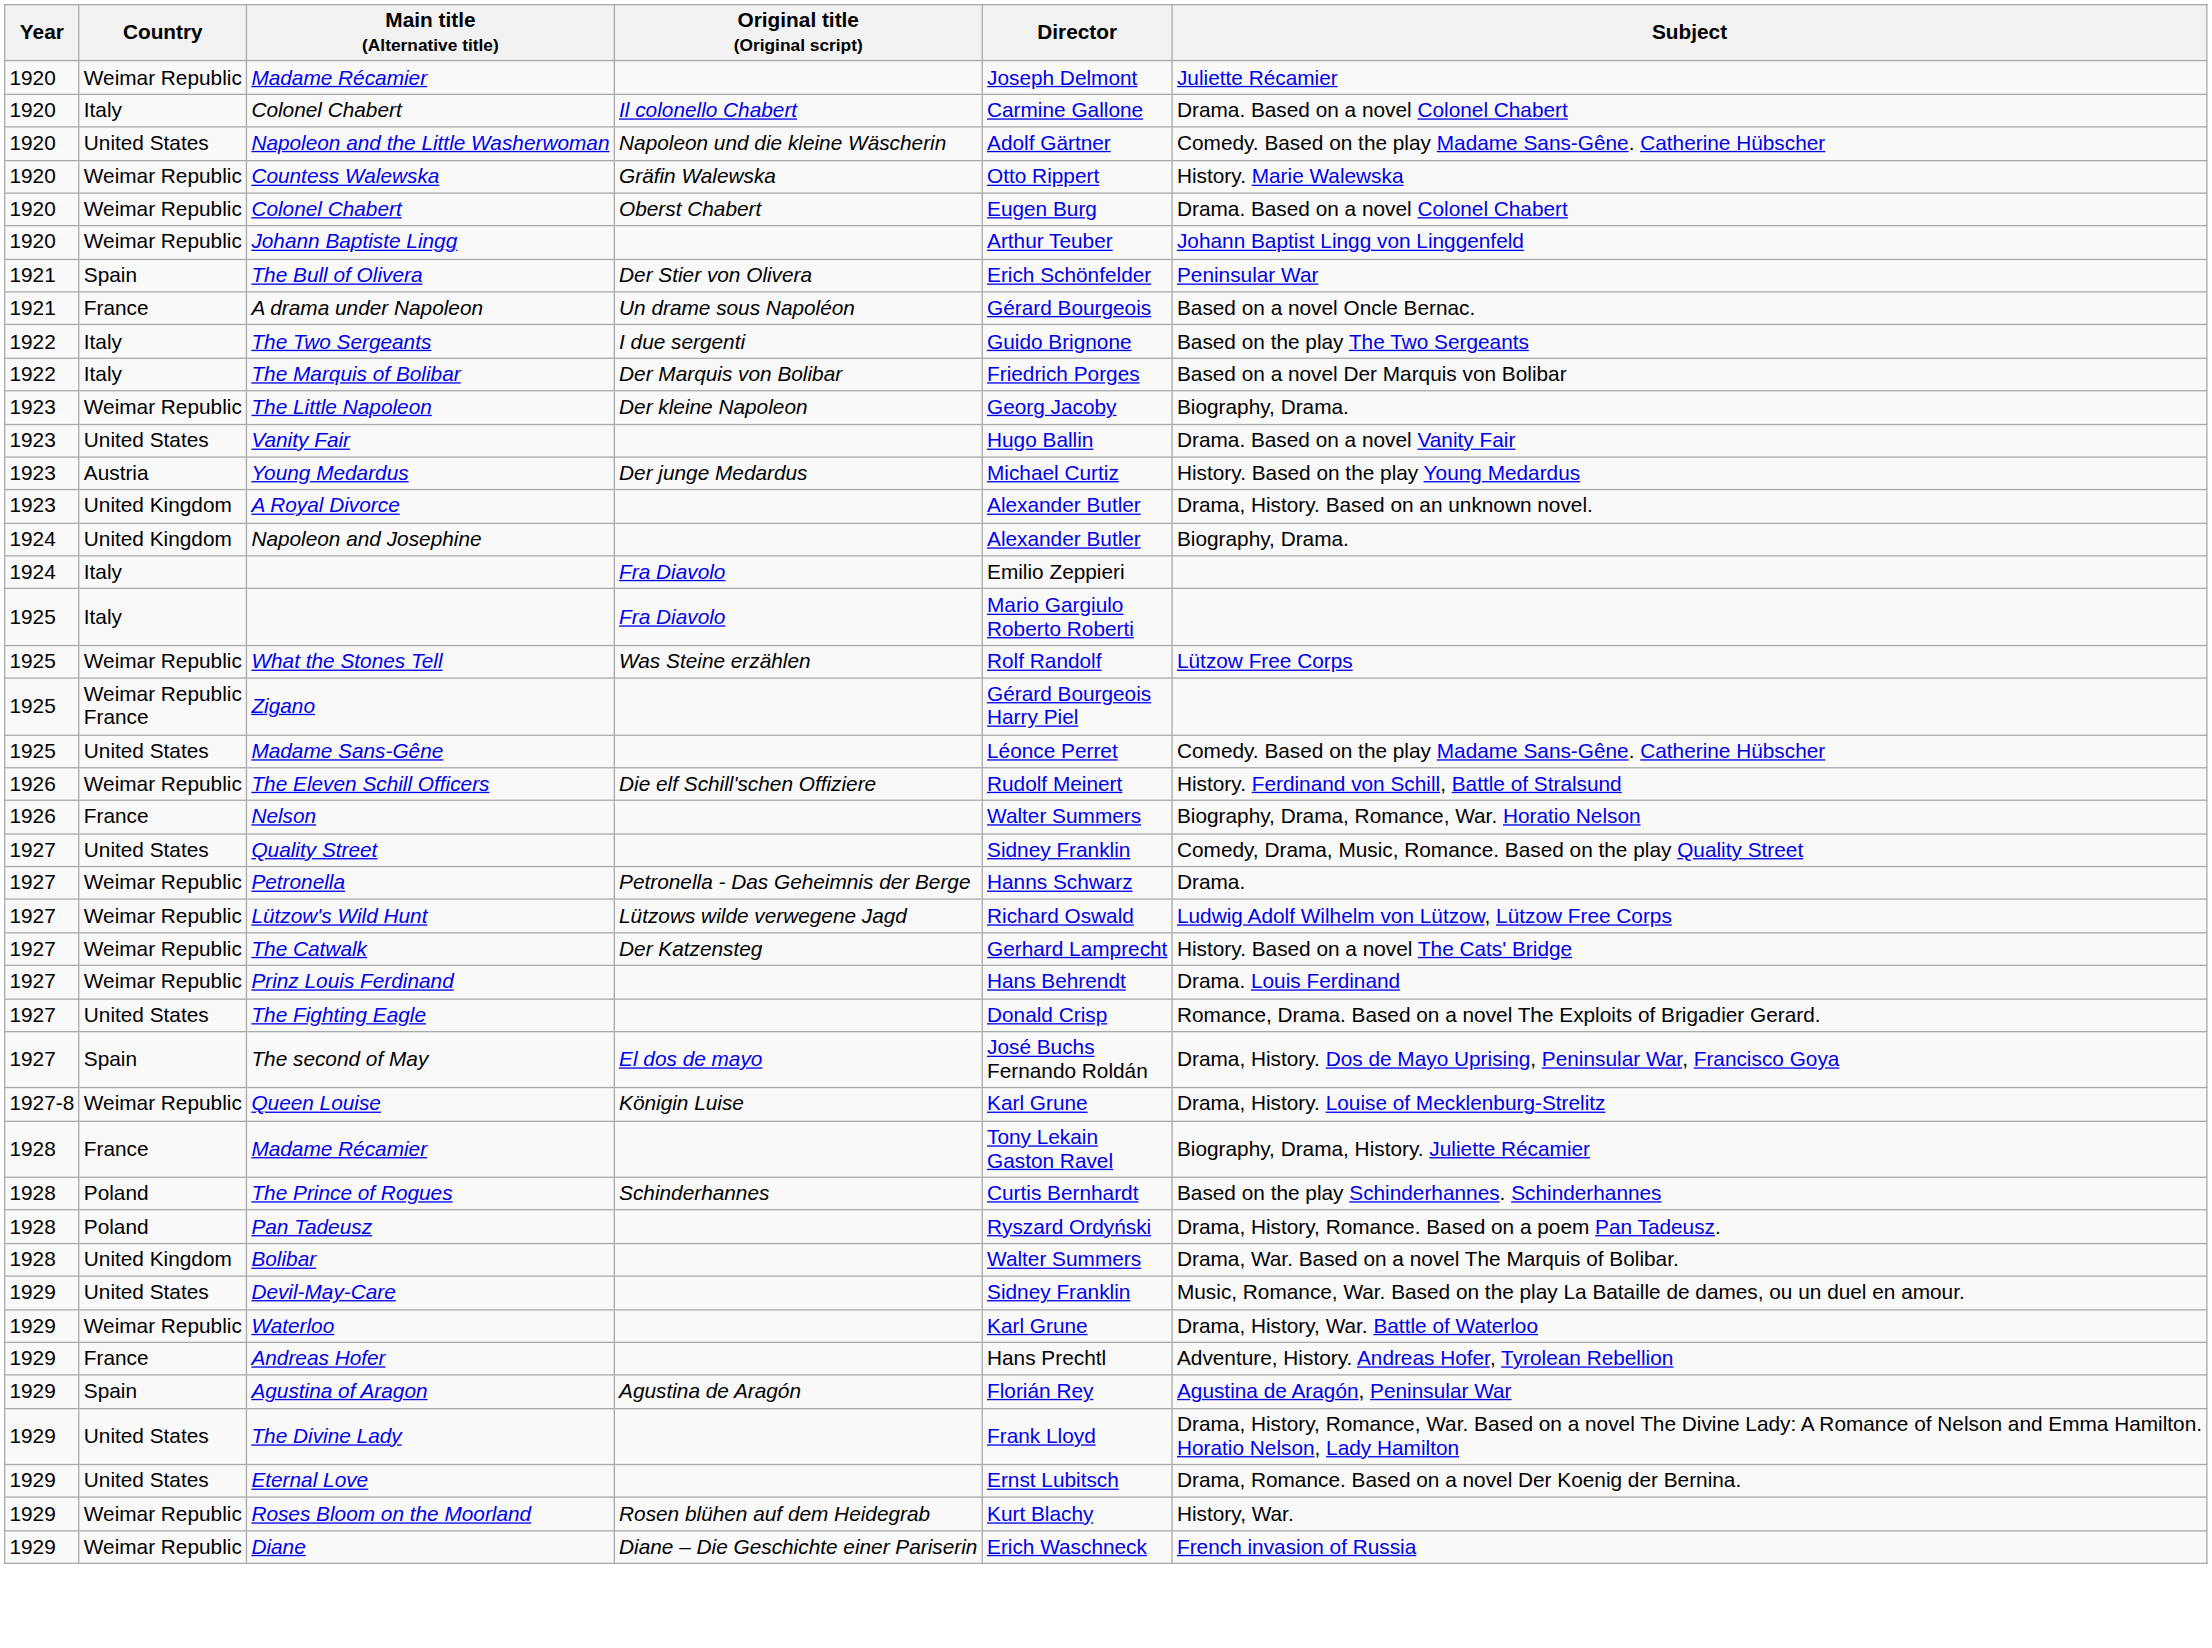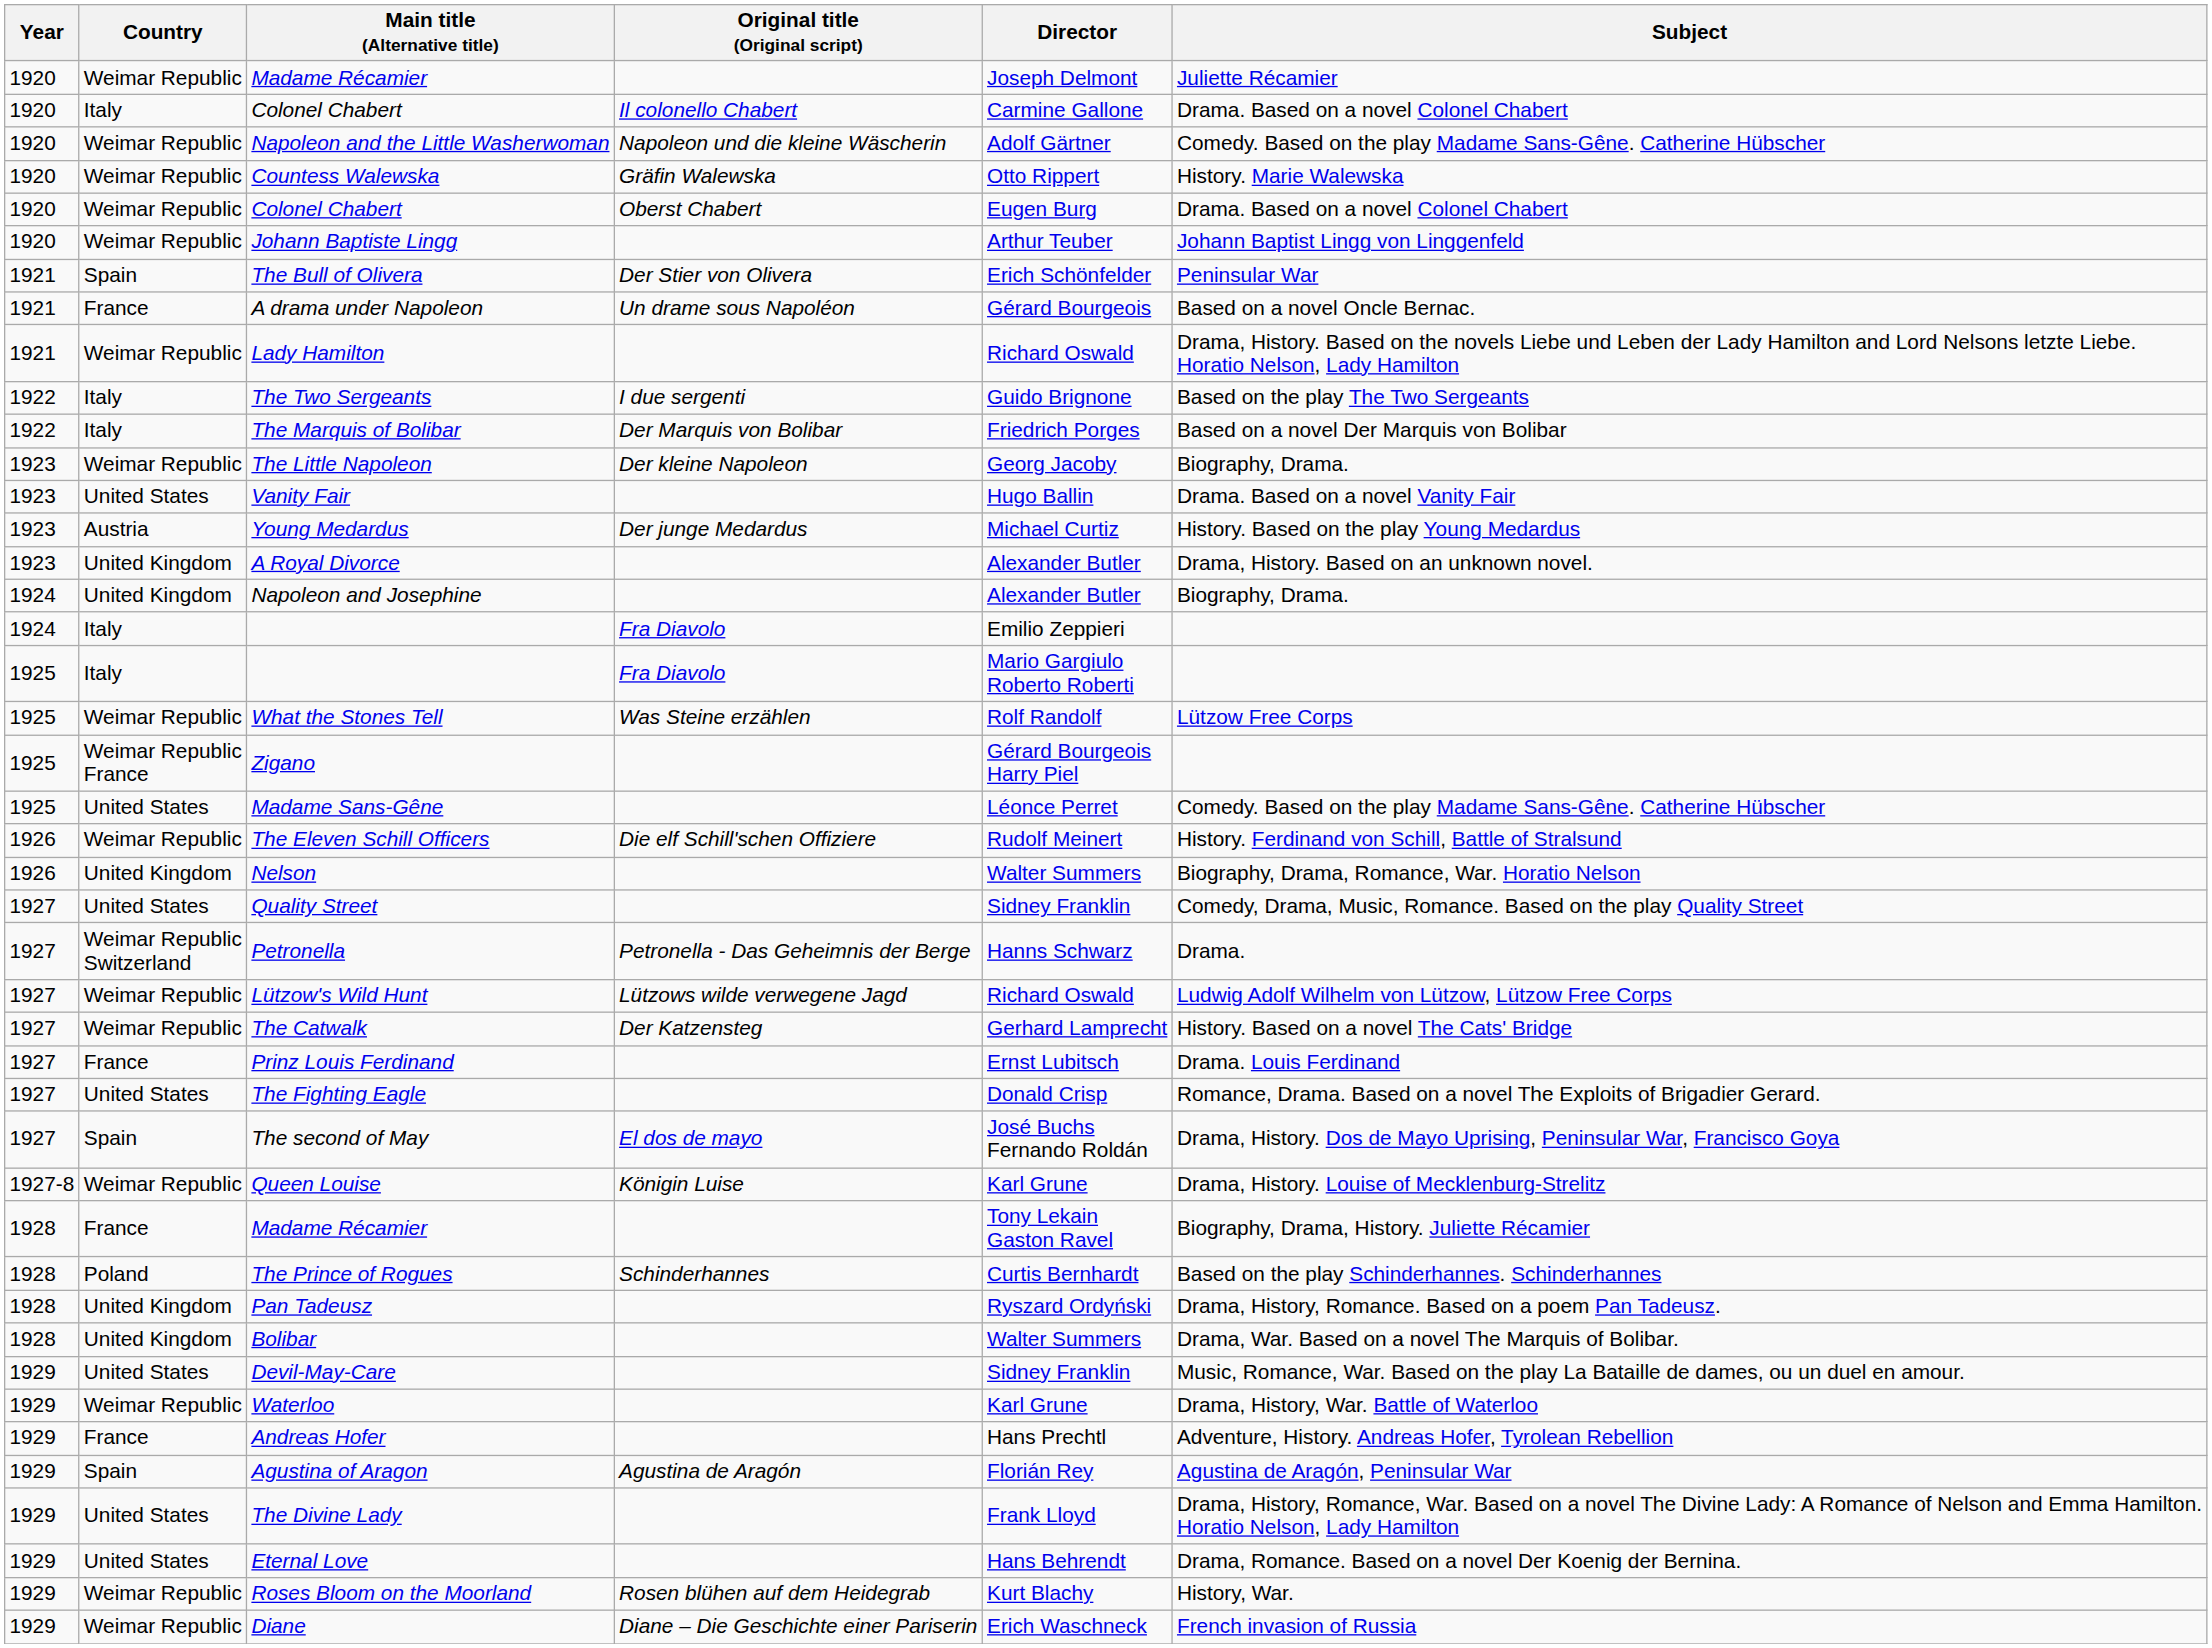Napoleon and the Little Washerwoman | Country: United States -> Weimar Republic
+ row: 1921 | Weimar Republic | Lady Hamilton | Richard Oswald | Drama, History. Based on the novels Liebe und Leben der Lady Hamilton and Lord Nelsons letzte Liebe. Horatio Nelson, Lady Hamilton
Nelson | Country: France -> United Kingdom
Petronella | Country: Weimar Republic -> Weimar Republic Switzerland
Prinz Louis Ferdinand | Country: Weimar Republic -> France
Prinz Louis Ferdinand | Director: Hans Behrendt -> Ernst Lubitsch
Pan Tadeusz | Country: Poland -> United Kingdom
Eternal Love | Director: Ernst Lubitsch -> Hans Behrendt
